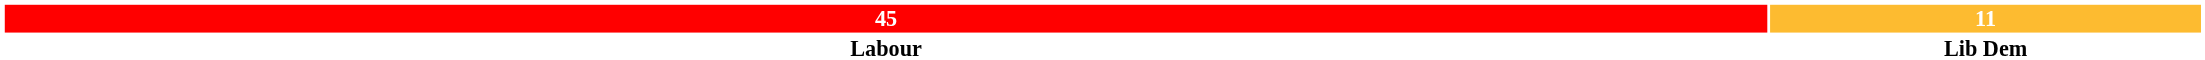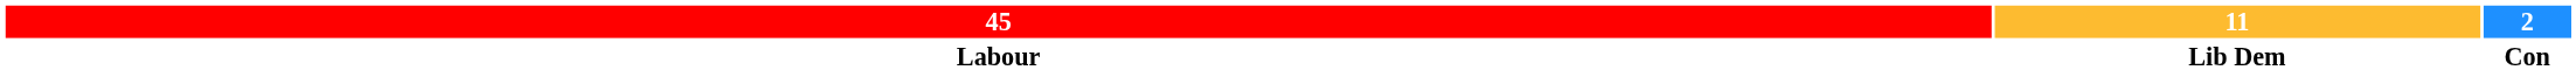+ column: 2 | Con
